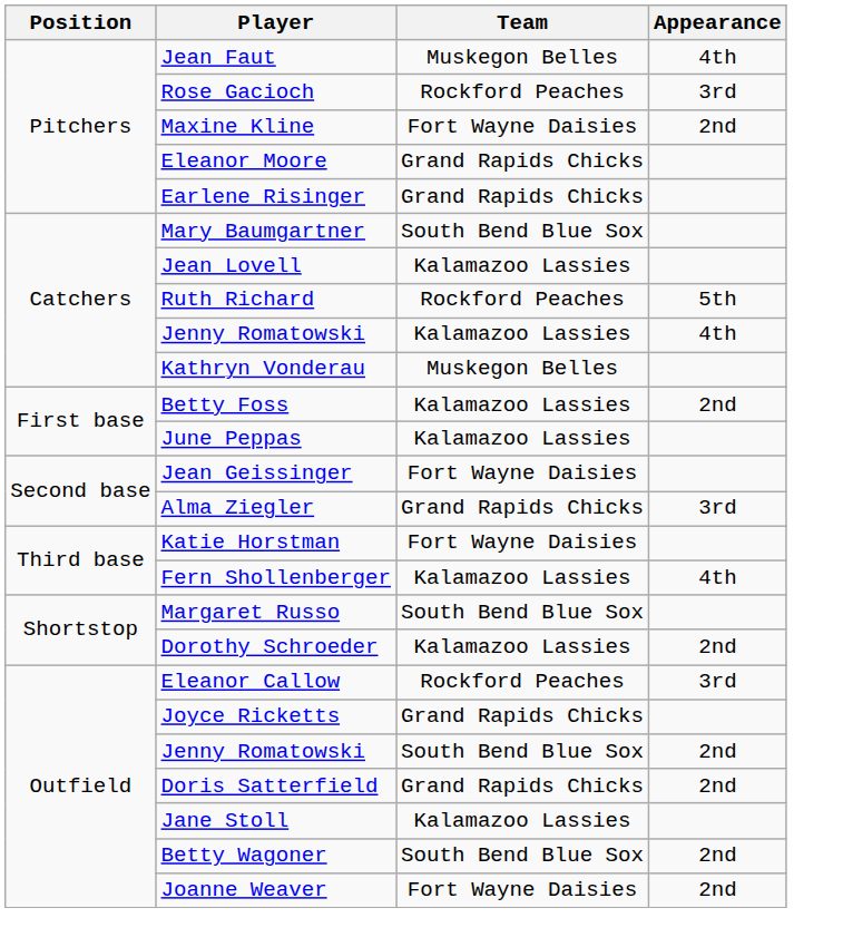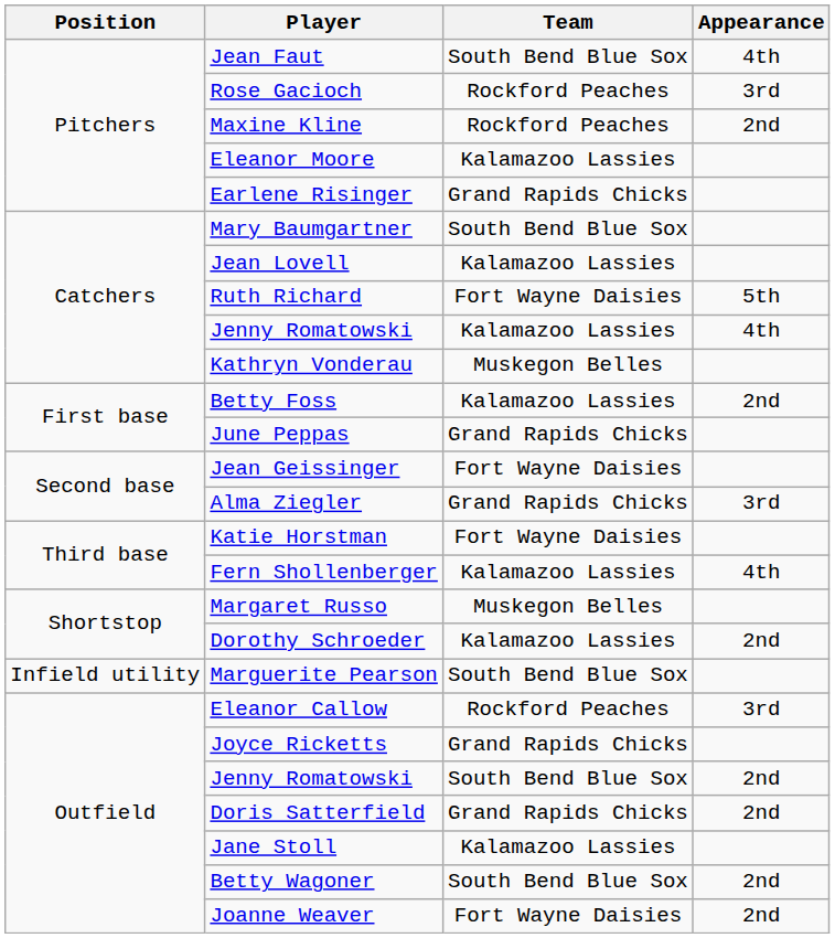Jean Faut | Team: Muskegon Belles -> South Bend Blue Sox
Maxine Kline | Team: Fort Wayne Daisies -> Rockford Peaches
Eleanor Moore | Team: Grand Rapids Chicks -> Kalamazoo Lassies
Ruth Richard | Team: Rockford Peaches -> Fort Wayne Daisies
June Peppas | Team: Kalamazoo Lassies -> Grand Rapids Chicks
Margaret Russo | Team: South Bend Blue Sox -> Muskegon Belles
+ row: Infield utility | Marguerite Pearson | South Bend Blue Sox
